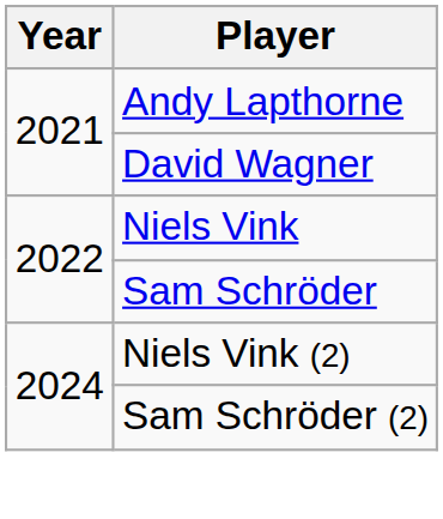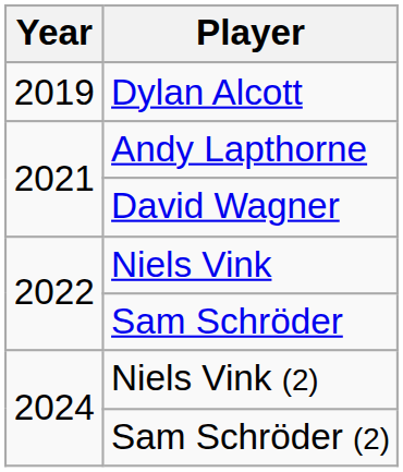+ row: 2019 | Dylan Alcott
